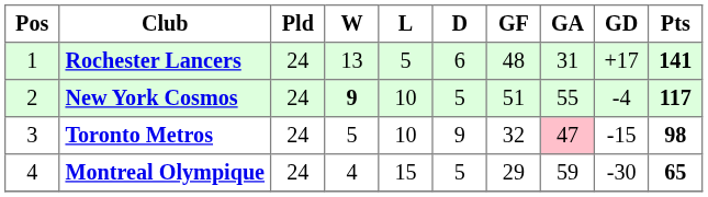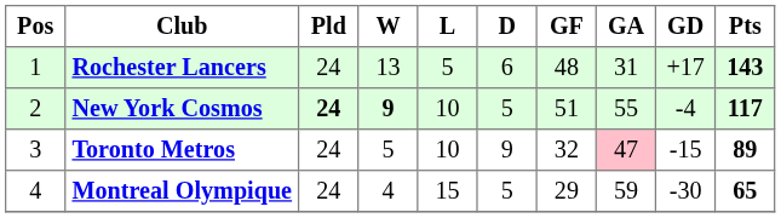Rochester Lancers | Pts: 141 -> 143
New York Cosmos | Pld: normal -> bold
Toronto Metros | Pts: 98 -> 89
